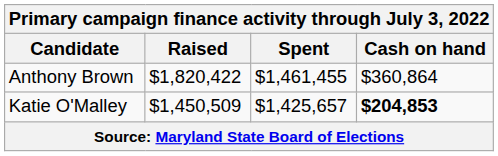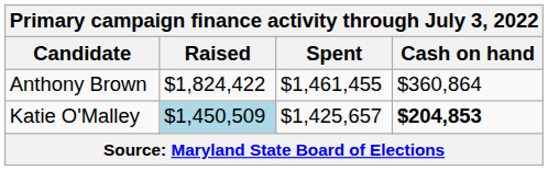Anthony Brown | Raised: $1,820,422 -> $1,824,422
Katie O'Malley | Raised: no background -> lightblue background
